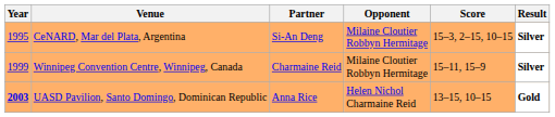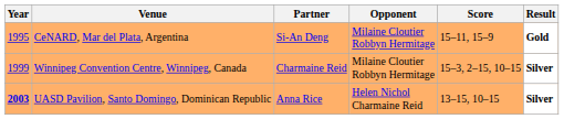CeNARD, Mar del Plata, Argentina | Score: 15–3, 2–15, 10–15 -> 15–11, 15–9
CeNARD, Mar del Plata, Argentina | Result: Silver -> Gold
Winnipeg Convention Centre, Winnipeg, Canada | Score: 15–11, 15–9 -> 15–3, 2–15, 10–15
UASD Pavilion, Santo Domingo, Dominican Republic | Result: Gold -> Silver
